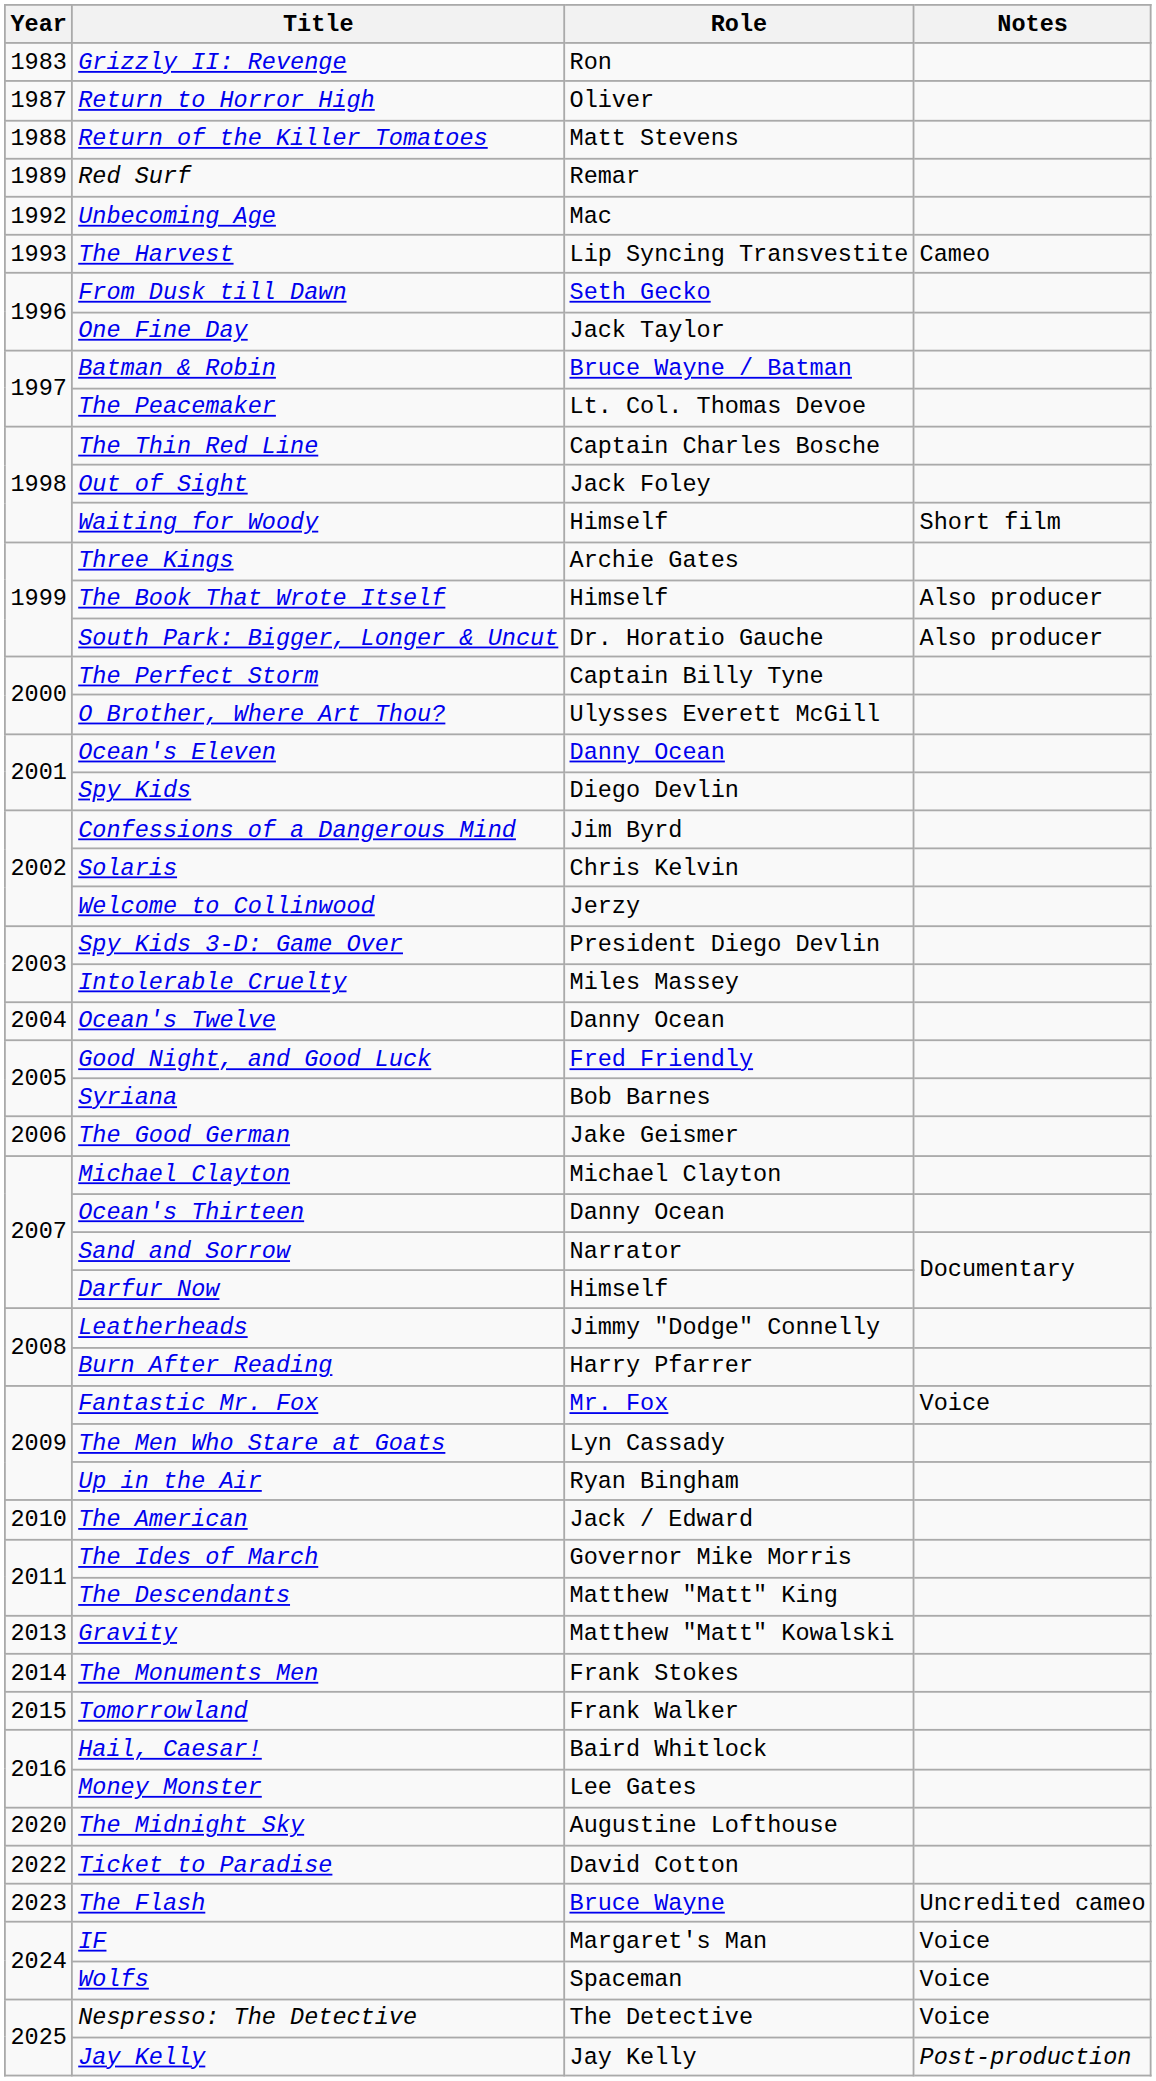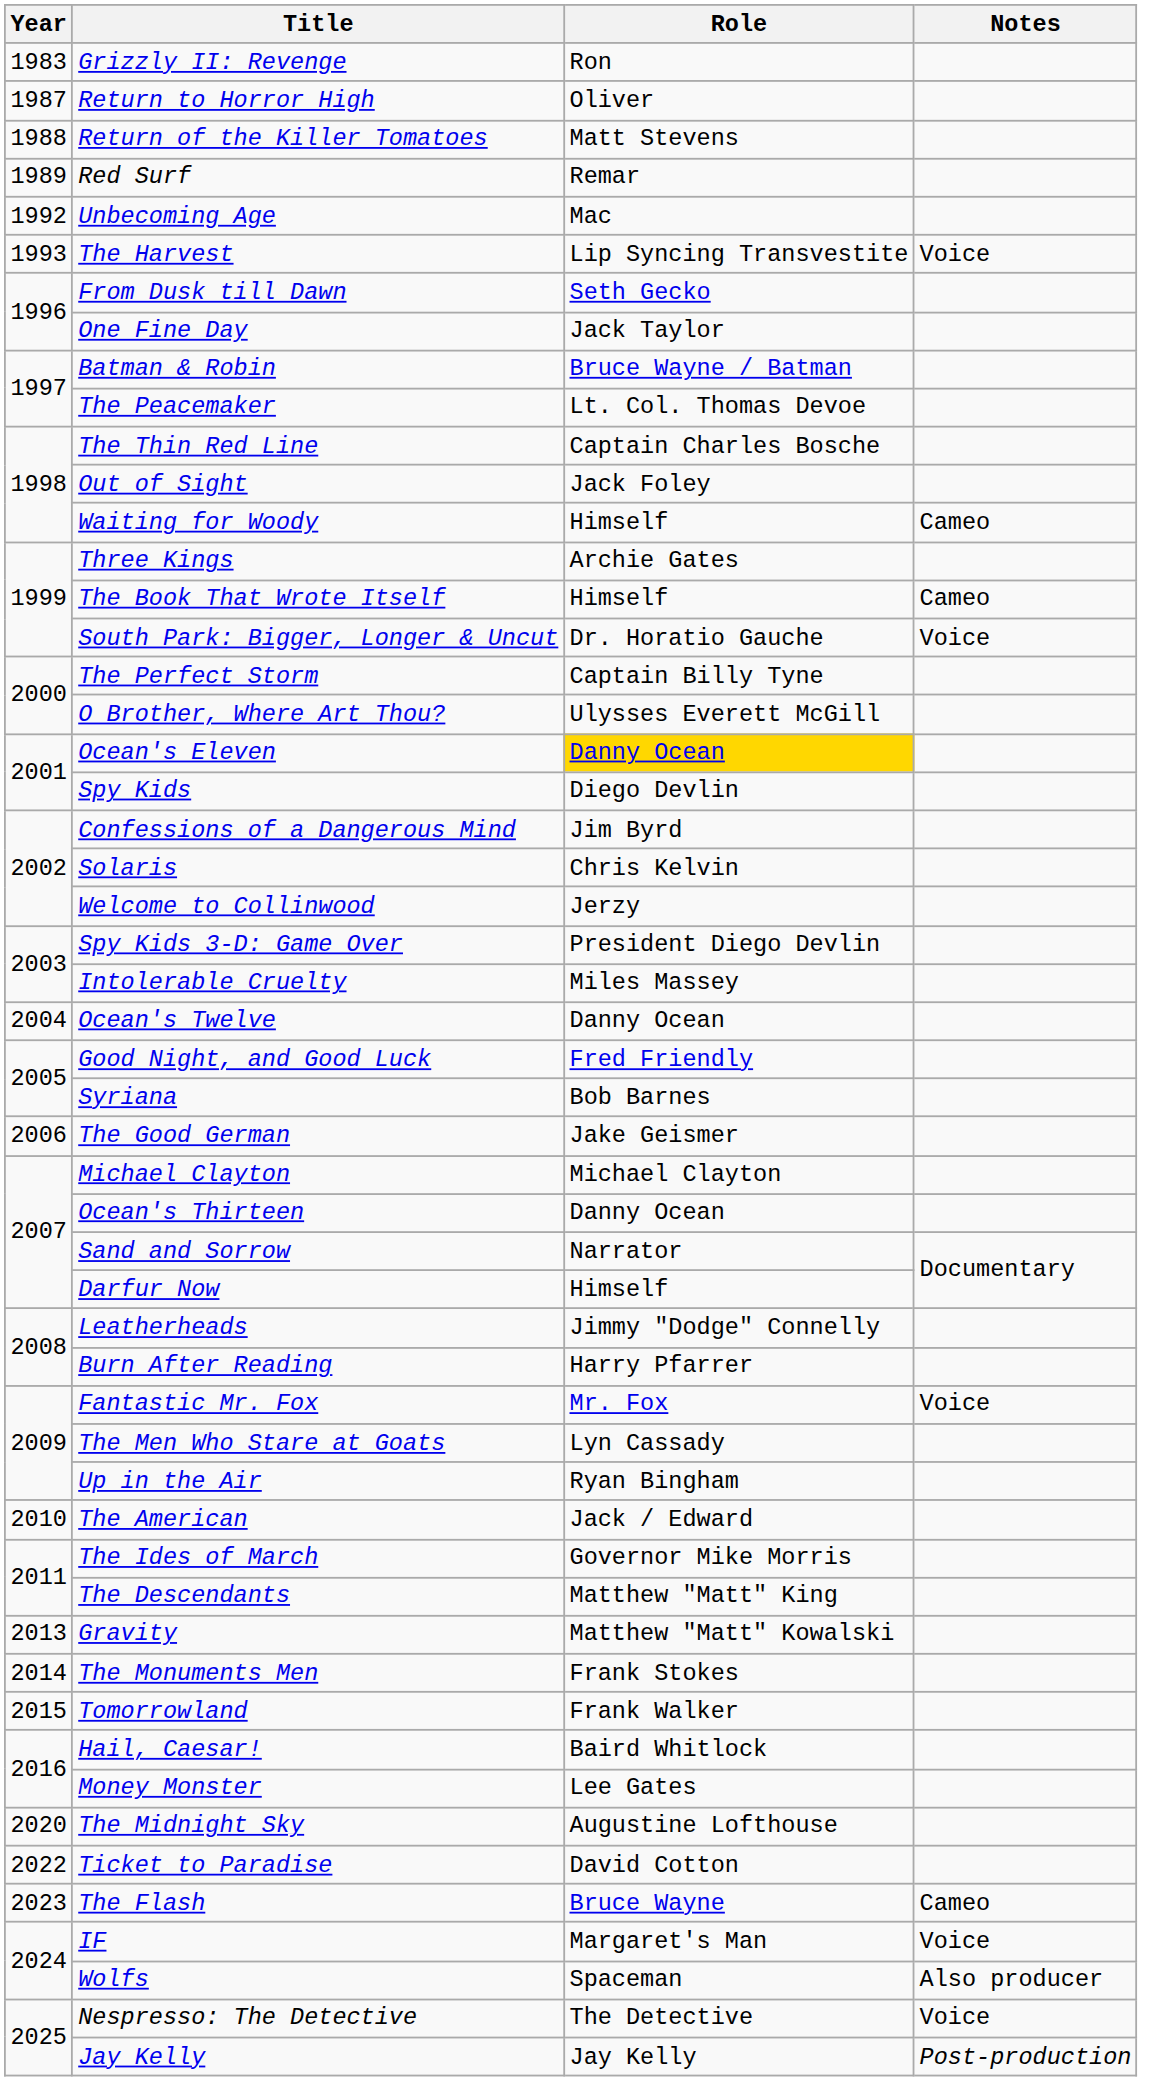The Harvest | Notes: Cameo -> Voice
Waiting for Woody | Notes: Short film -> Cameo
The Book That Wrote Itself | Notes: Also producer -> Cameo
South Park: Bigger, Longer & Uncut | Notes: Also producer -> Voice
Ocean's Eleven | Role: no background -> gold background
The Flash | Notes: Uncredited cameo -> Cameo
Wolfs | Notes: Voice -> Also producer
